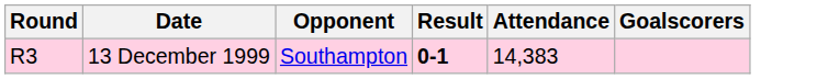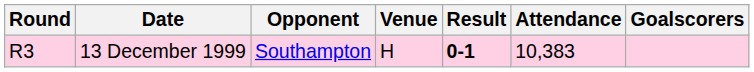+ column: Venue | H
13 December 1999 | Attendance: 14,383 -> 10,383
